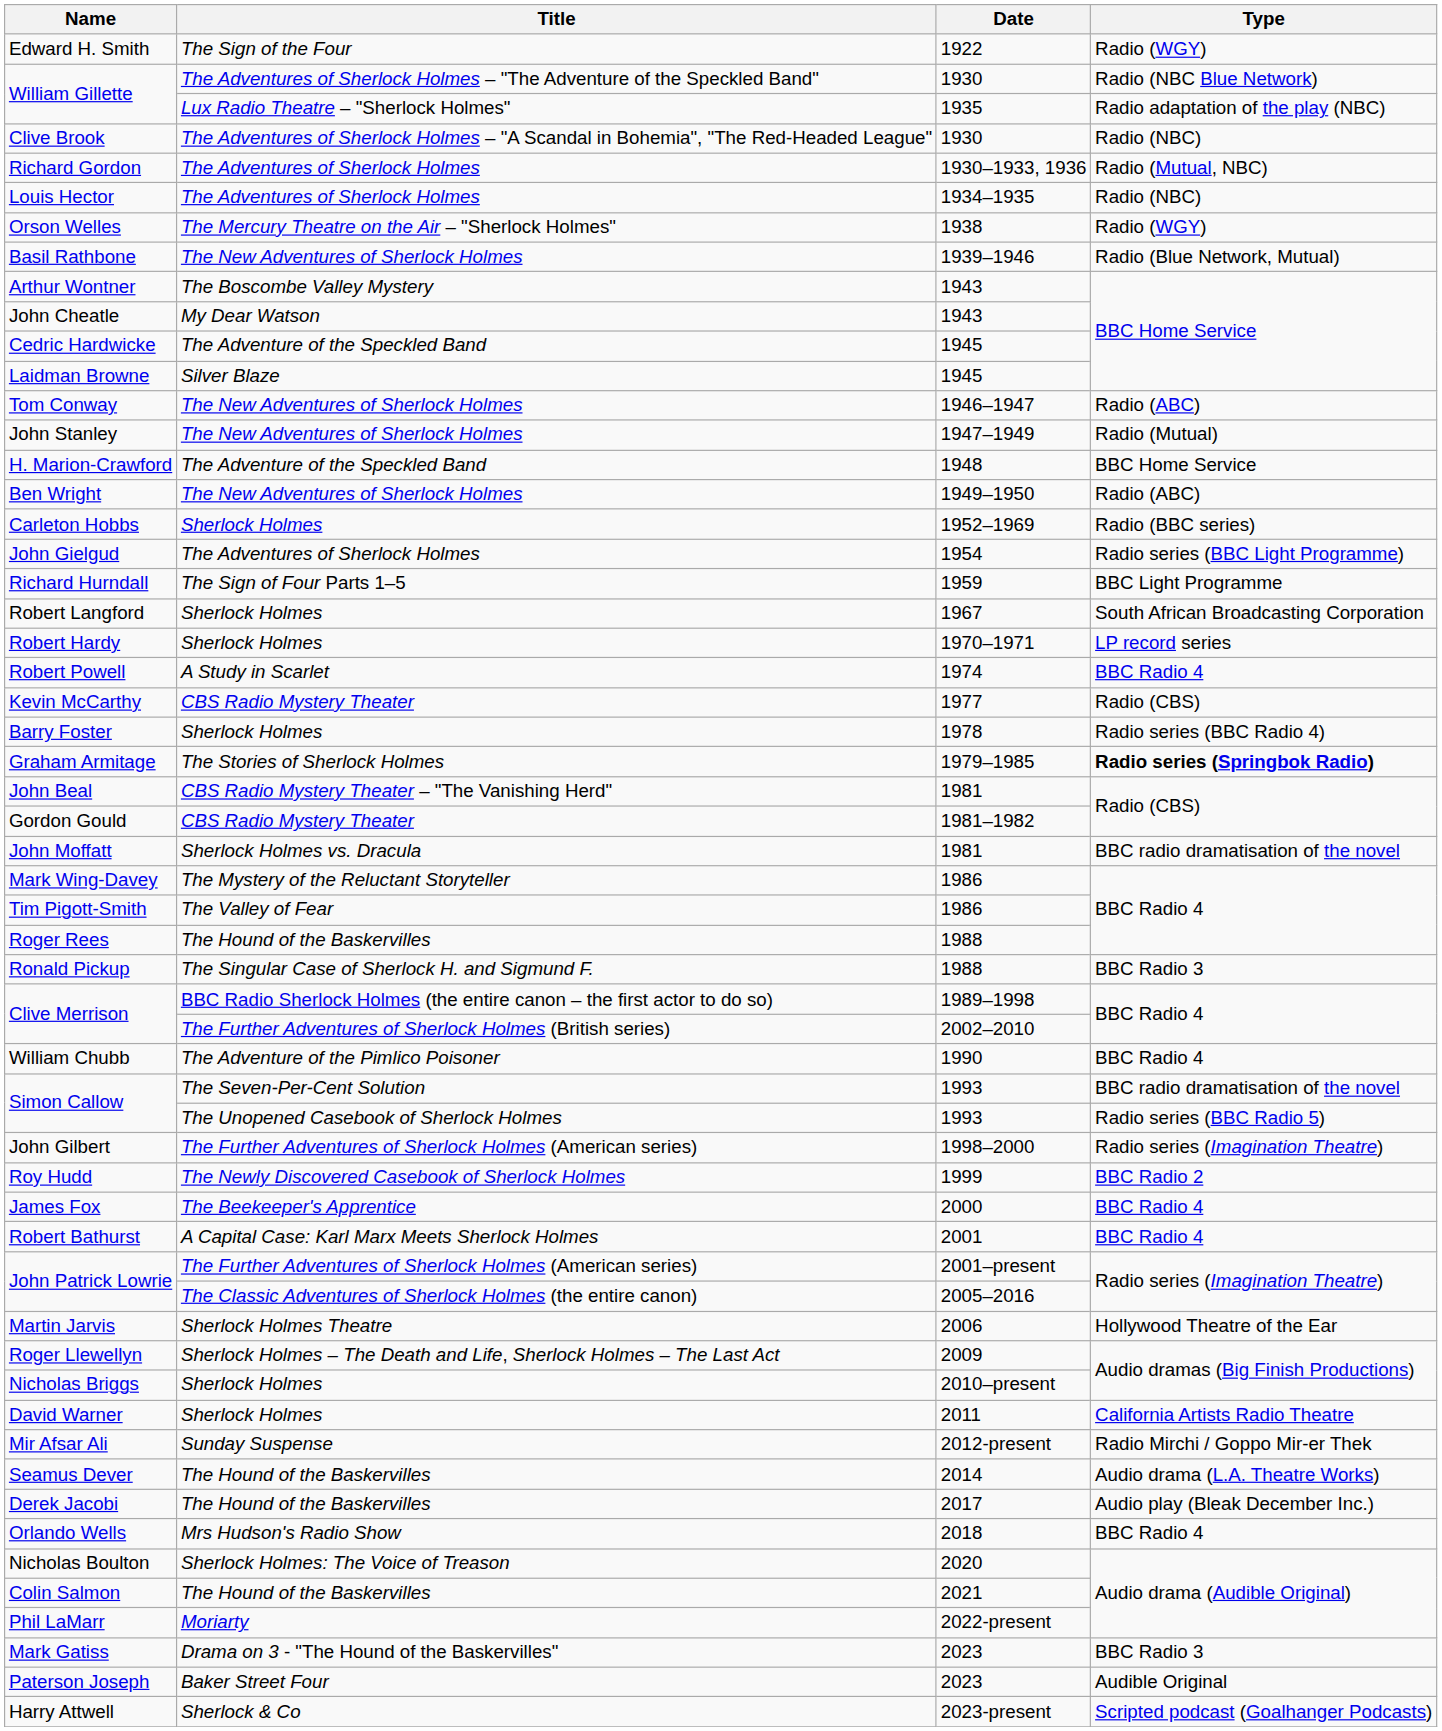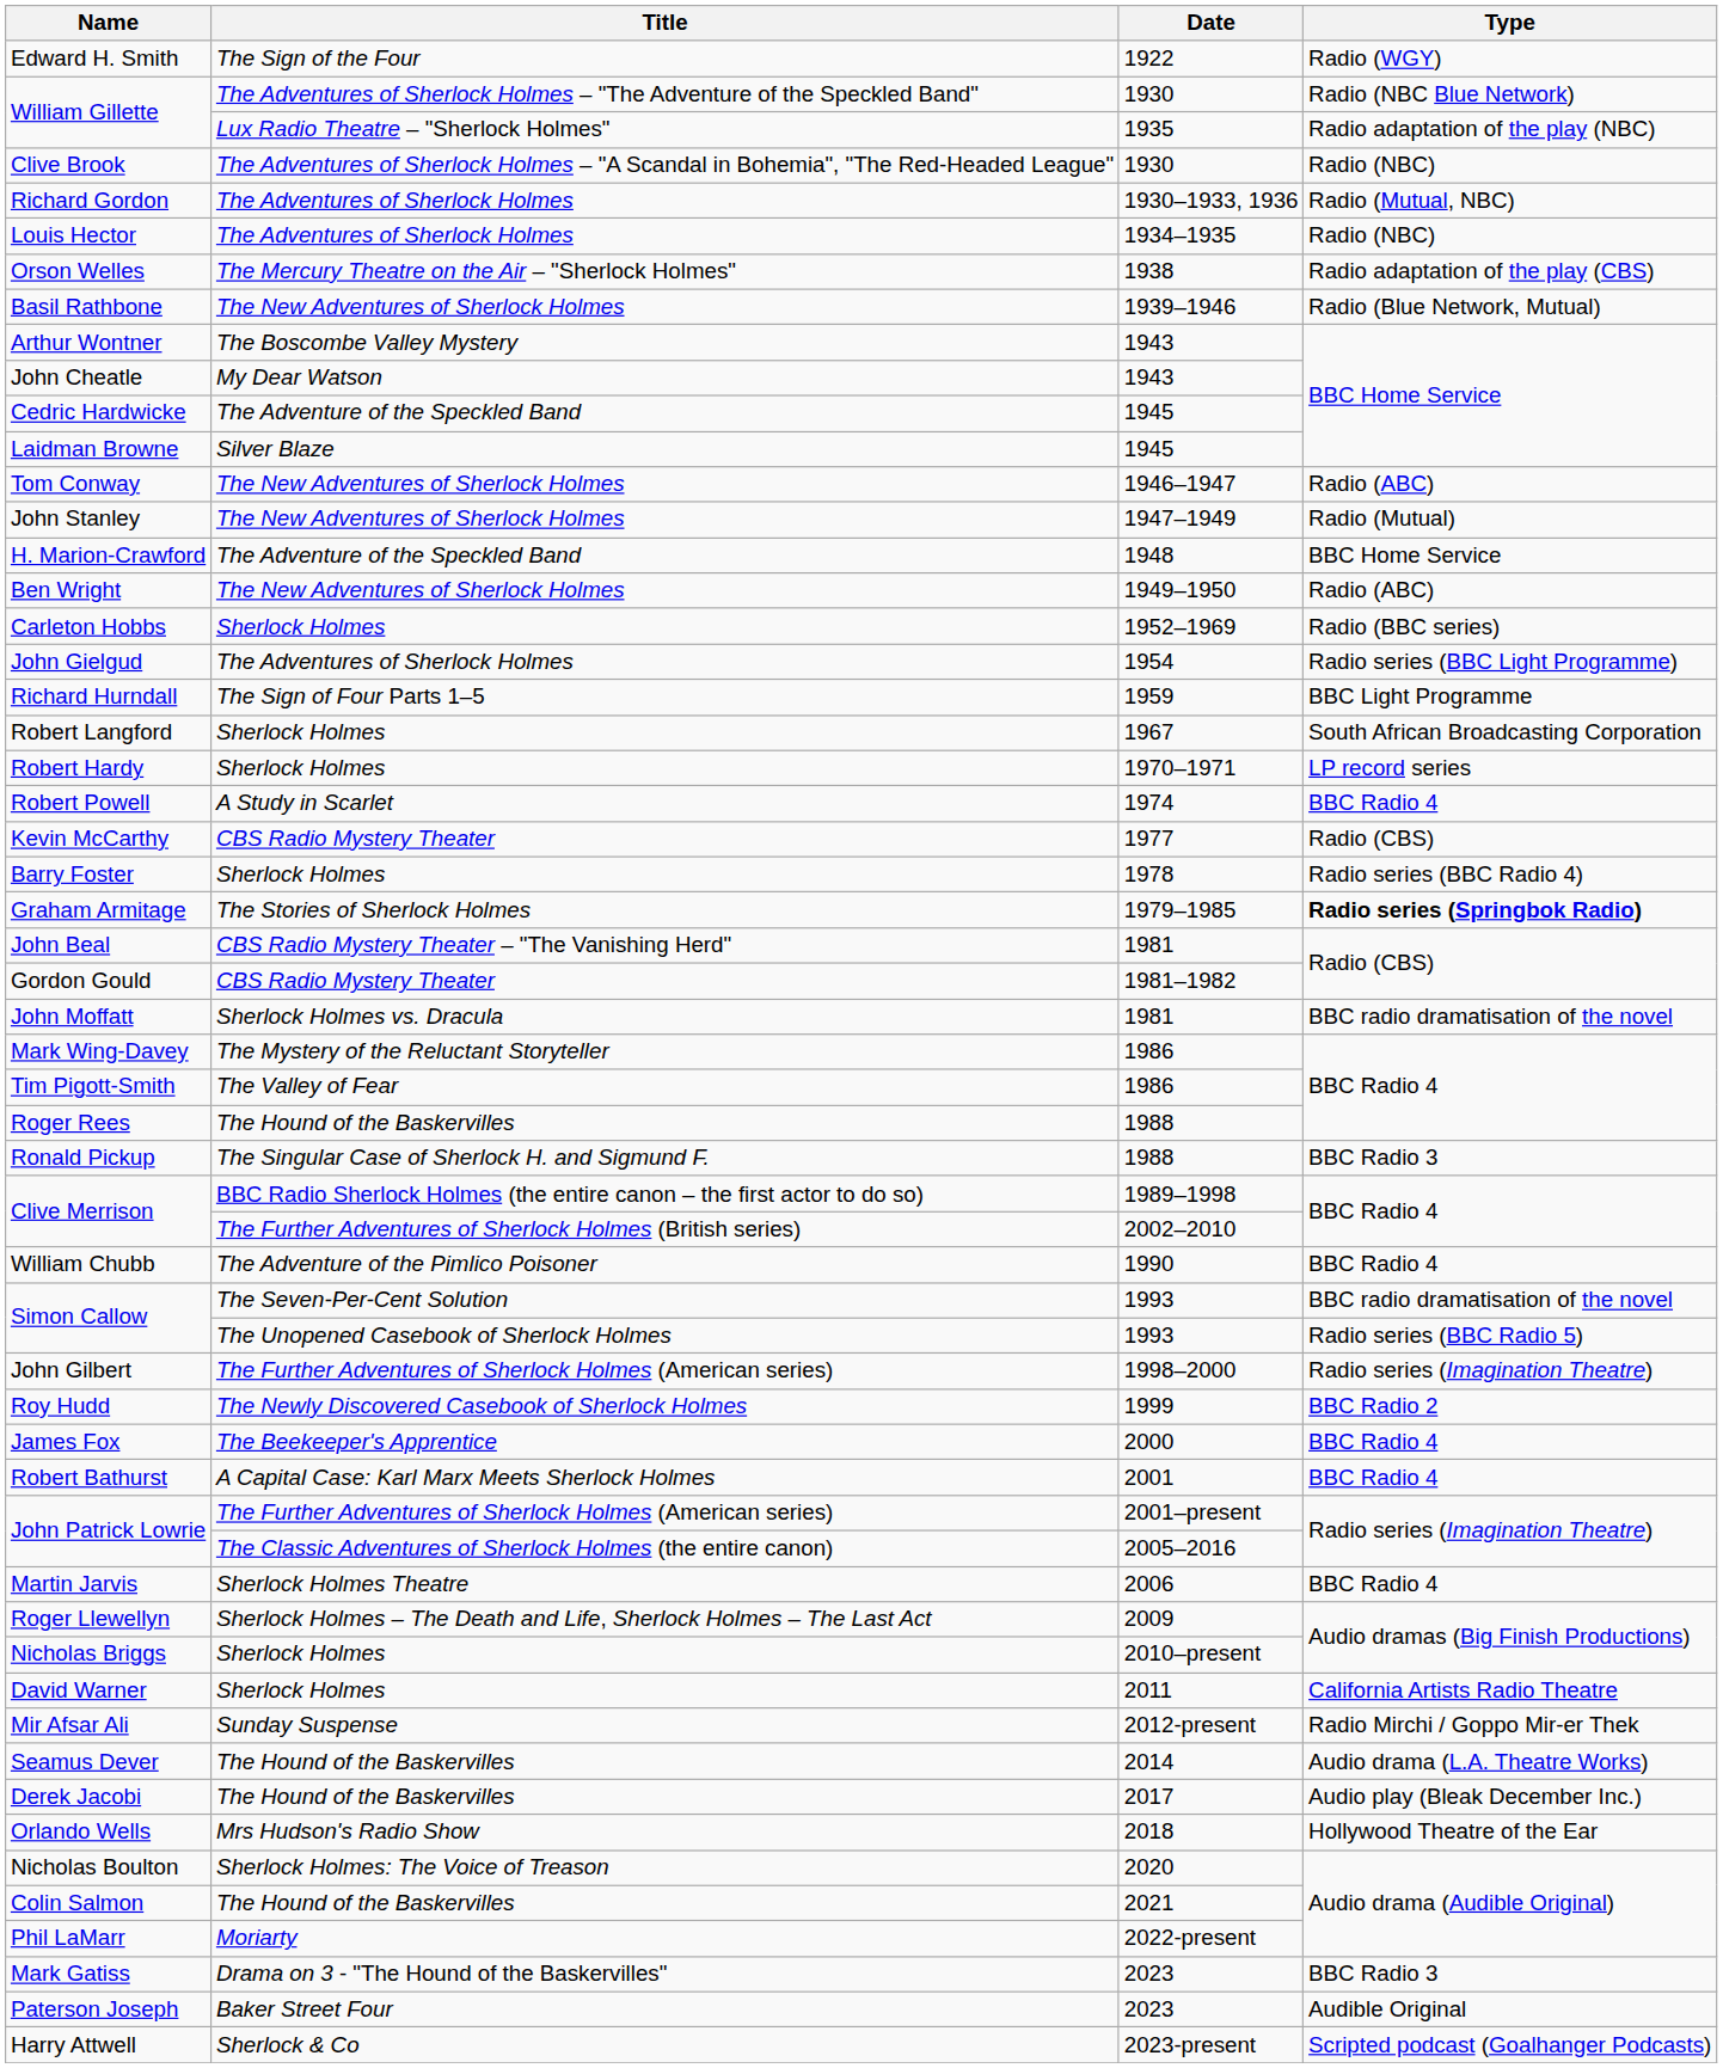Orson Welles | Type: Radio (WGY) -> Radio adaptation of the play (CBS)
Martin Jarvis | Type: Hollywood Theatre of the Ear -> BBC Radio 4
Orlando Wells | Type: BBC Radio 4 -> Hollywood Theatre of the Ear
